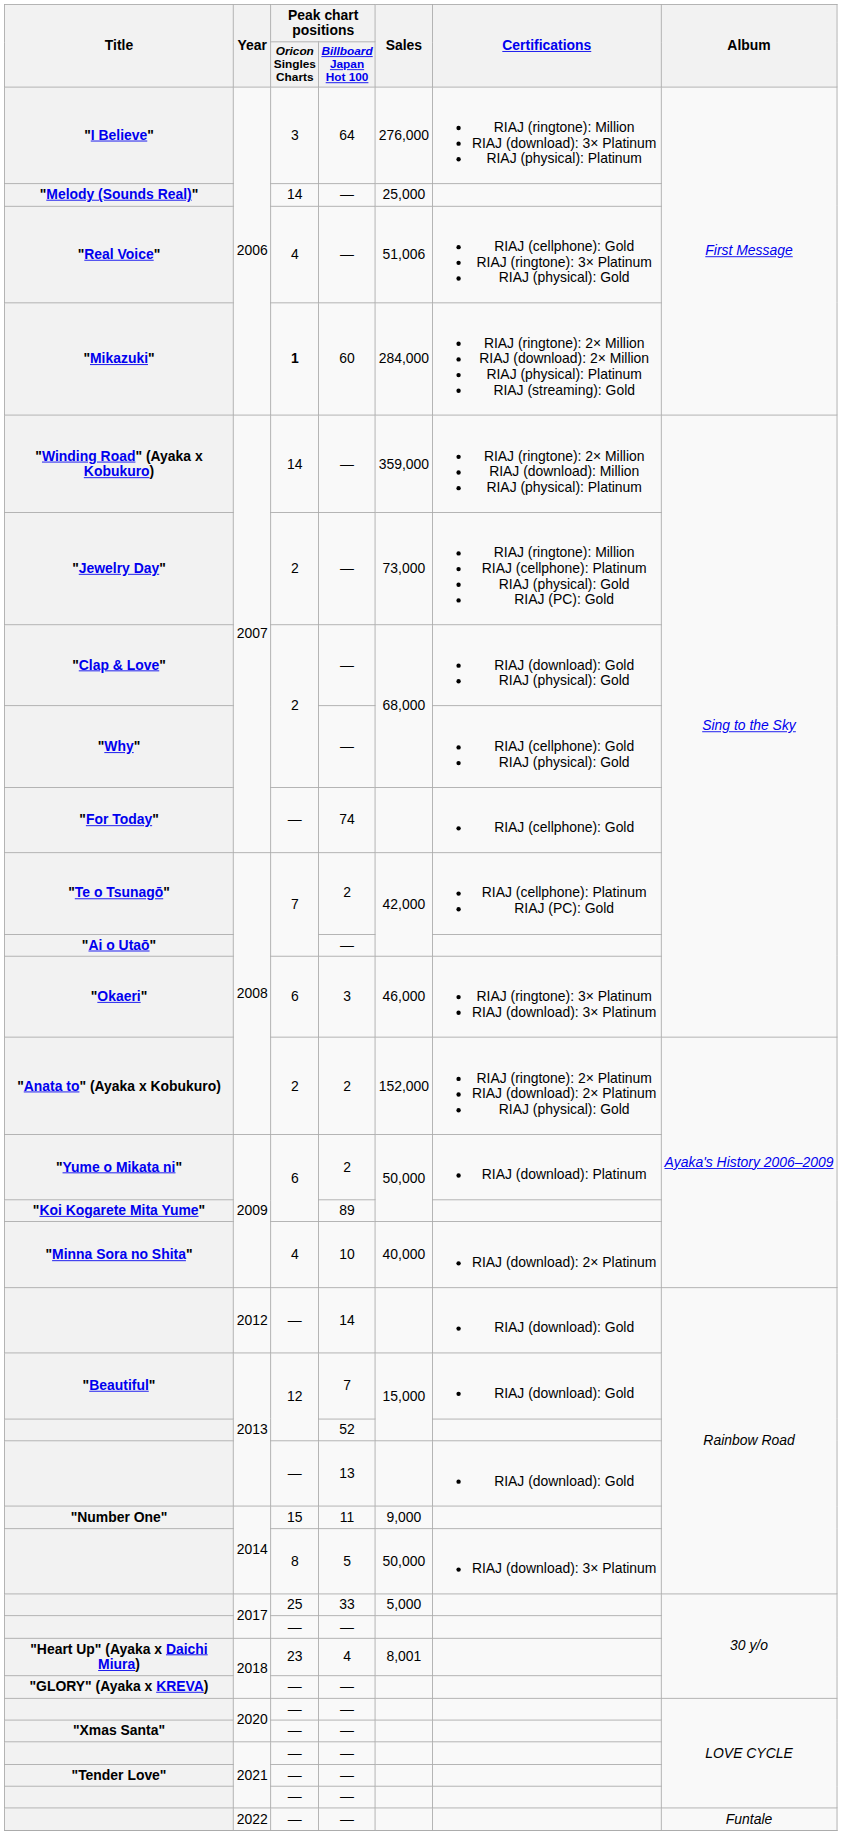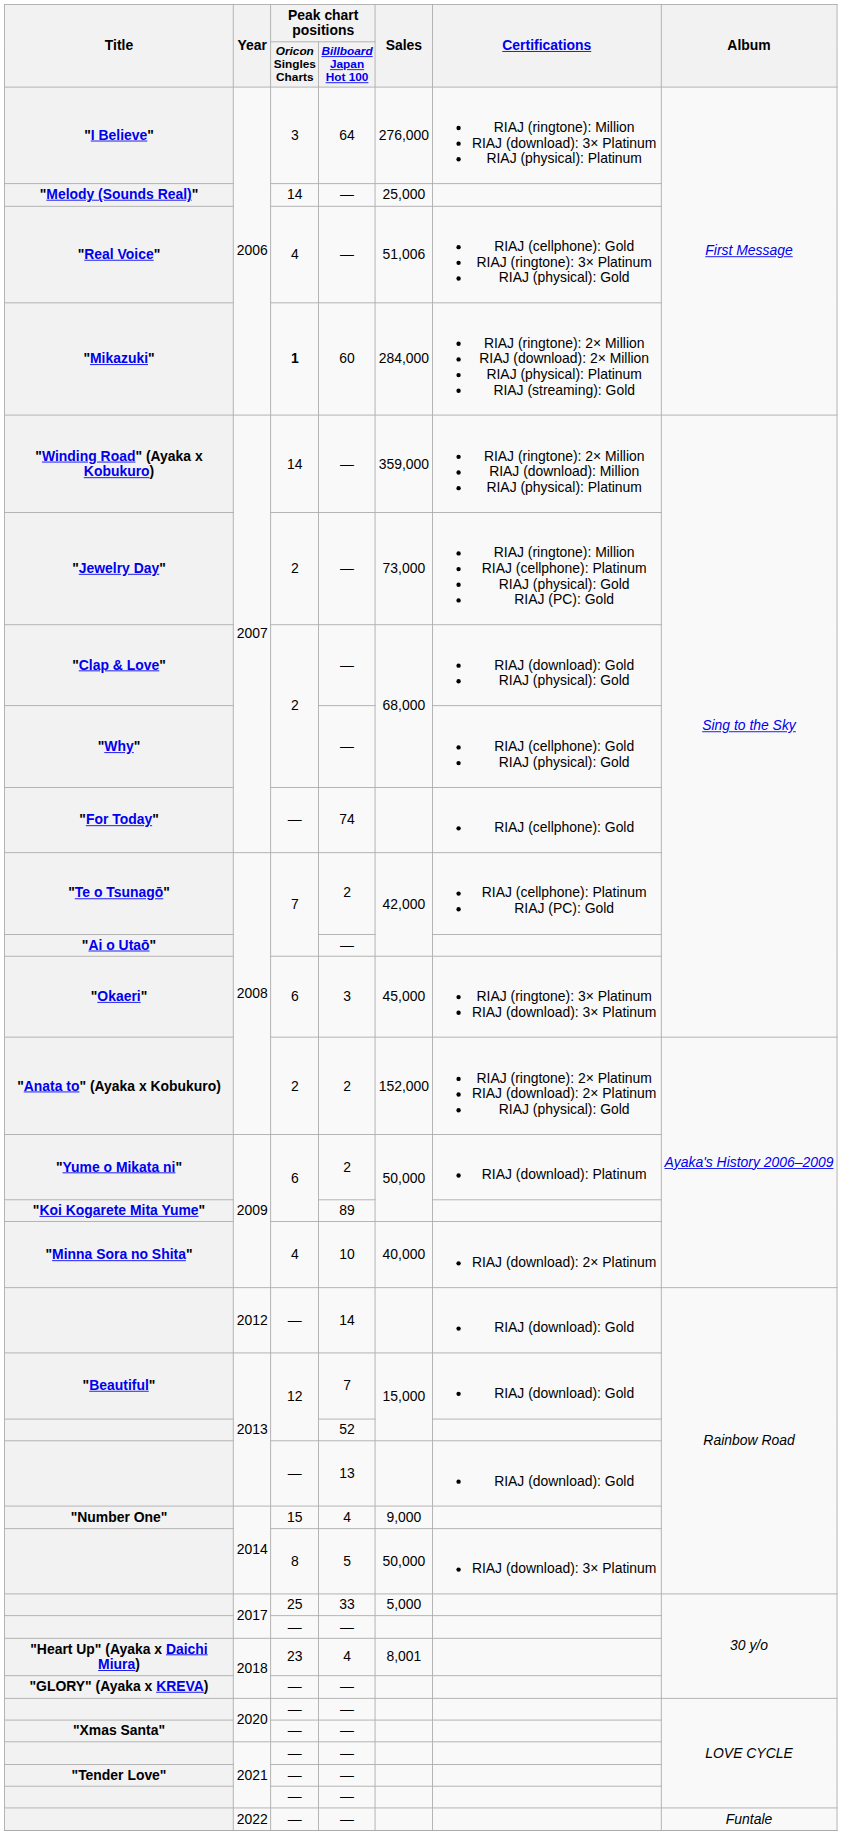"Okaeri" | Sales: 46,000 -> 45,000
"Number One" | Peak chart positions / Billboard Japan Hot 100: 11 -> 4
